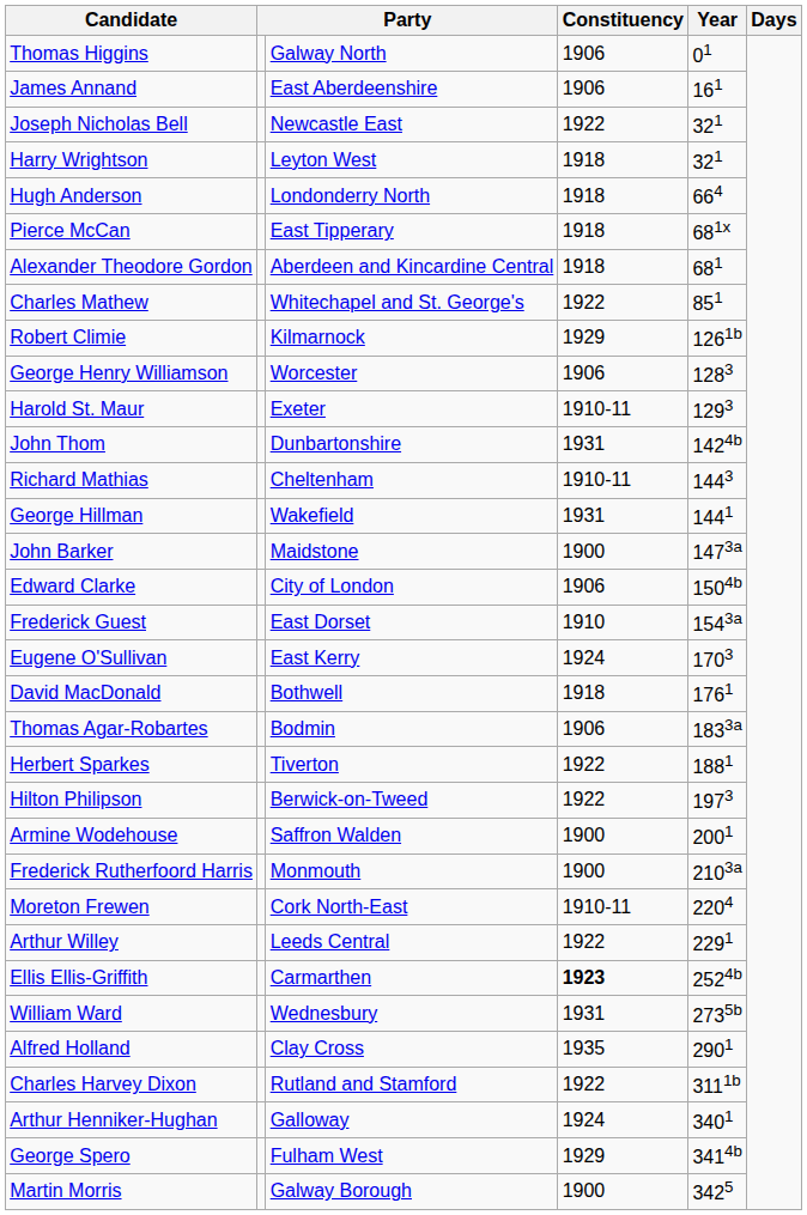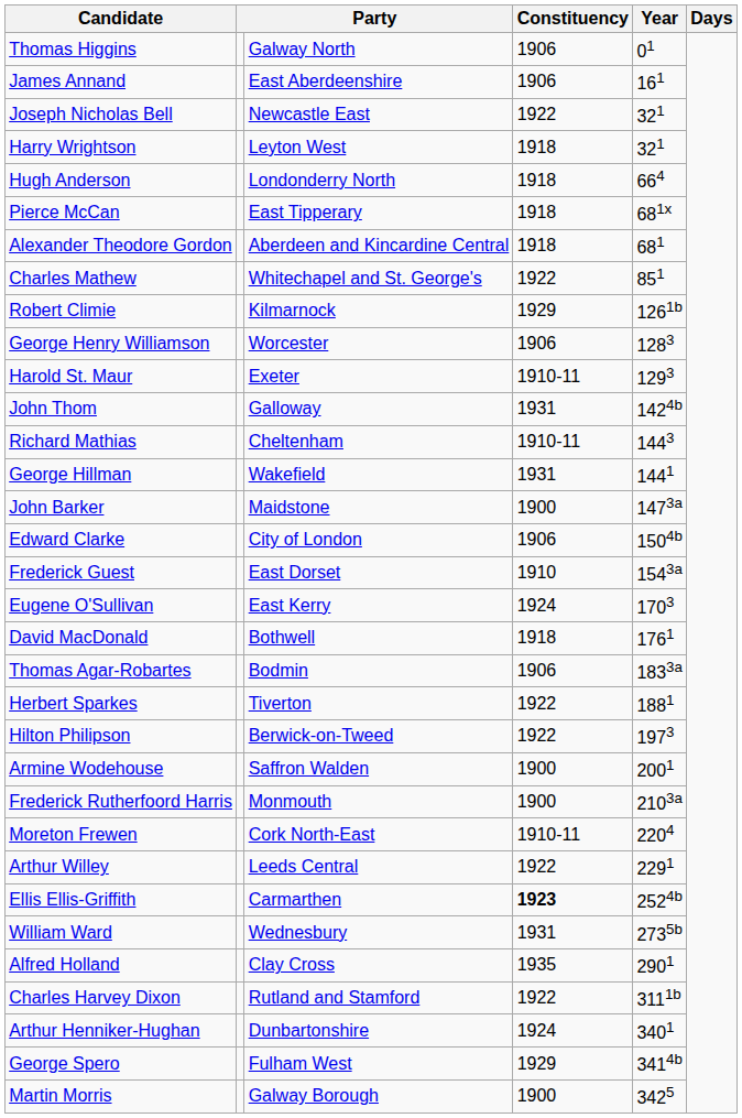John Thom | column 3: Dunbartonshire -> Galloway
Arthur Henniker-Hughan | column 3: Galloway -> Dunbartonshire
